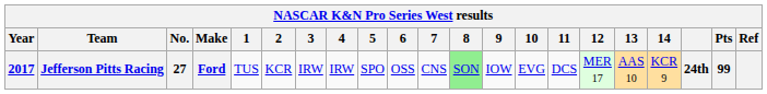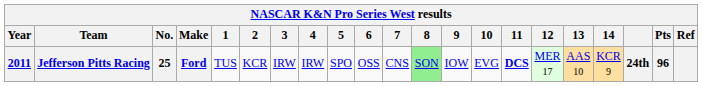Jefferson Pitts Racing | Year: 2017 -> 2011
Jefferson Pitts Racing | No.: 27 -> 25
Jefferson Pitts Racing | 11: normal -> bold
Jefferson Pitts Racing | Pts: 99 -> 96
